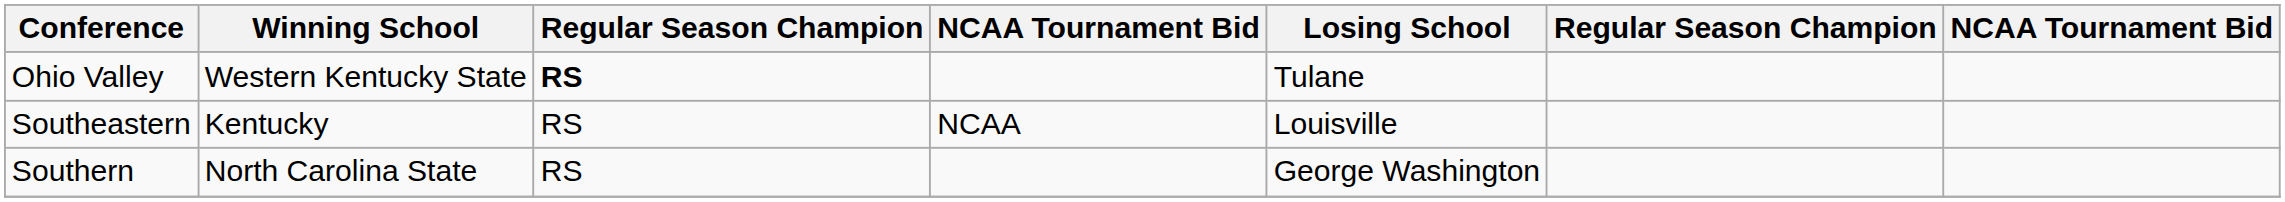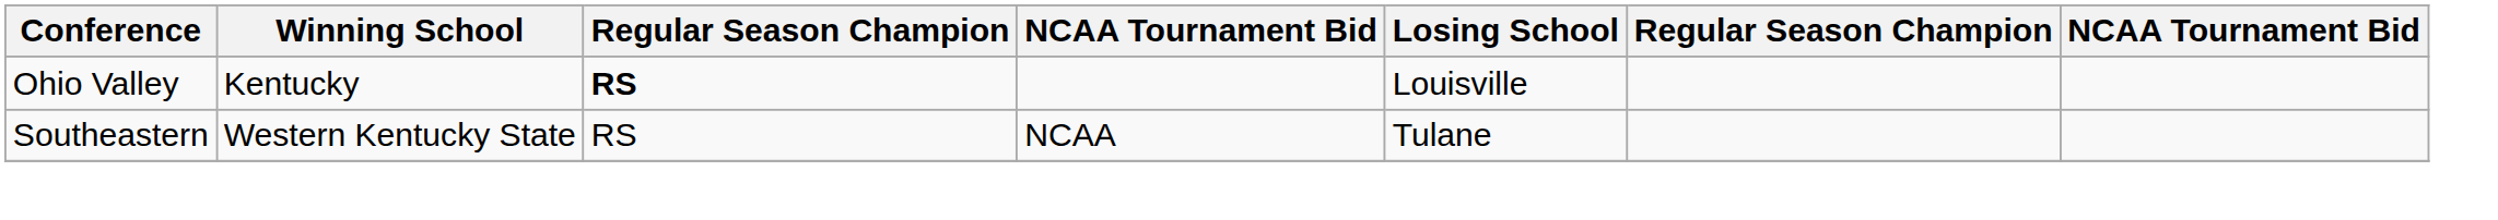Ohio Valley | Winning School: Western Kentucky State -> Kentucky
Ohio Valley | Losing School: Tulane -> Louisville
Southeastern | Winning School: Kentucky -> Western Kentucky State
Southeastern | Losing School: Louisville -> Tulane
- row: Southern | North Carolina State | RS | George Washington
